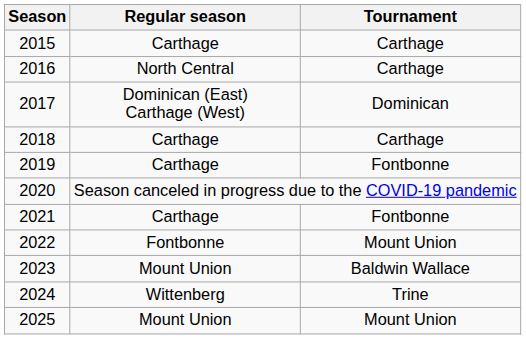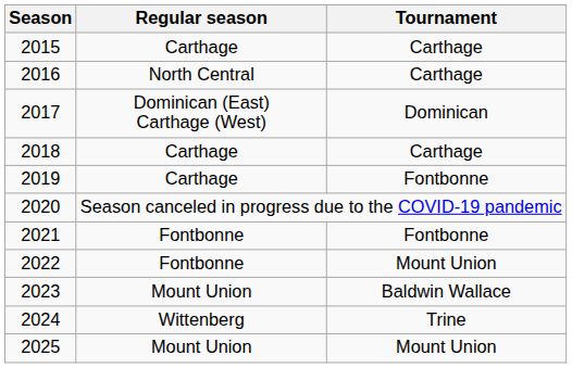2021 | Regular season: Carthage -> Fontbonne
